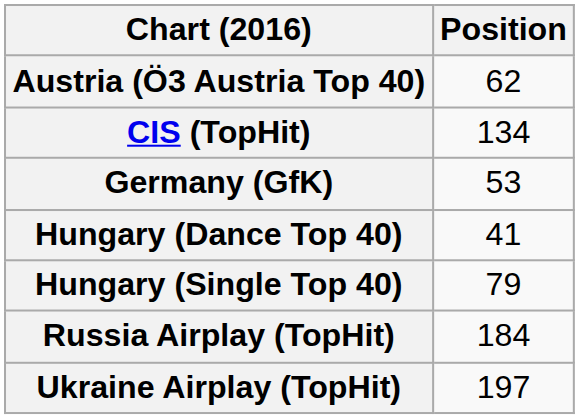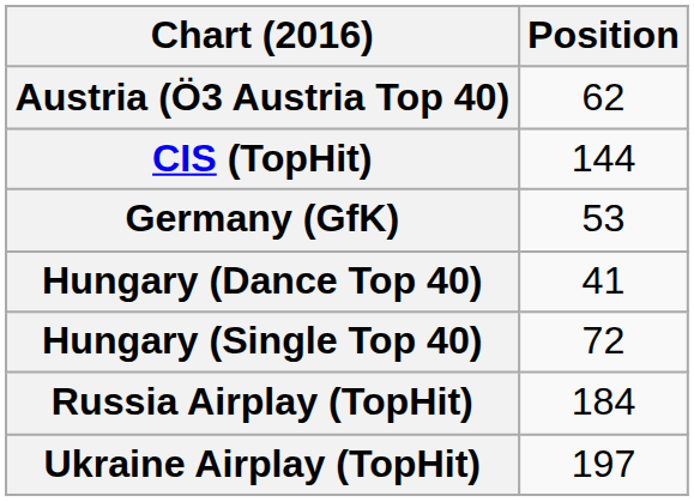CIS (TopHit) | Position: 134 -> 144
Hungary (Single Top 40) | Position: 79 -> 72
